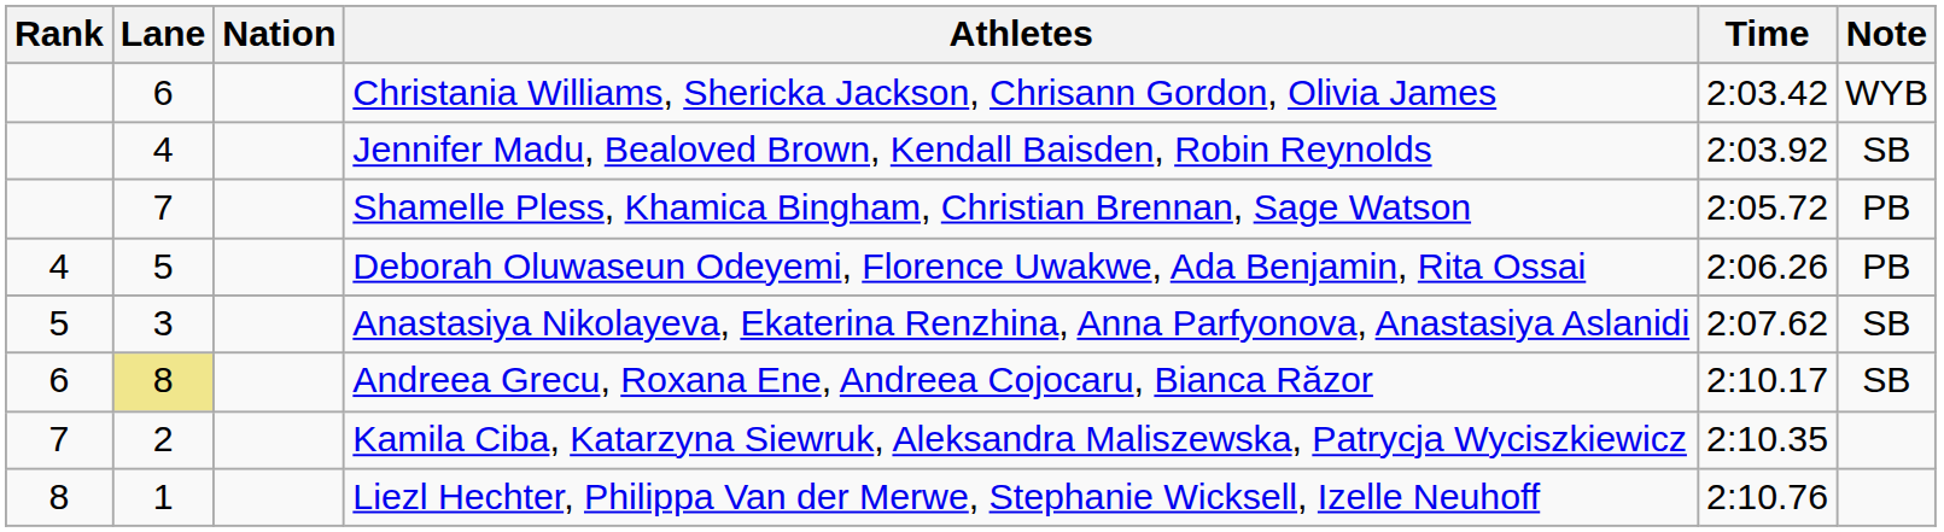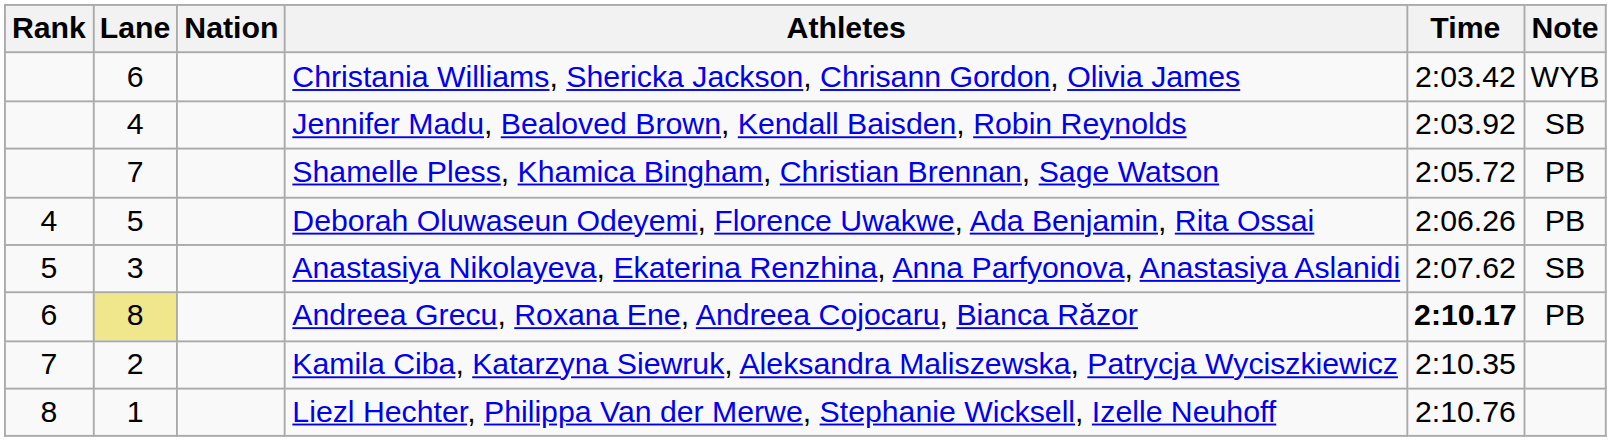Andreea Grecu, Roxana Ene, Andreea Cojocaru, Bianca Răzor | Time: normal -> bold
Andreea Grecu, Roxana Ene, Andreea Cojocaru, Bianca Răzor | Note: SB -> PB
